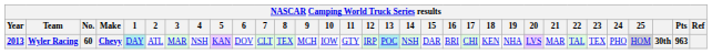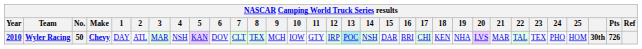Wyler Racing | Year: 2013 -> 2010
Wyler Racing | No.: 60 -> 50
Wyler Racing | 1: paleturquoise background -> no background
Wyler Racing | 25: lightgrey background -> no background
Wyler Racing | Pts: 963 -> 726
